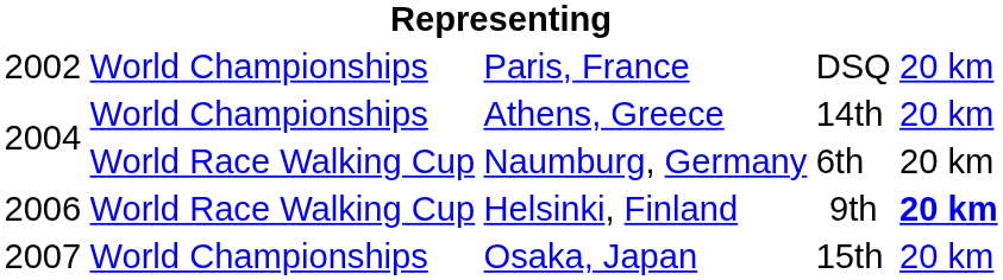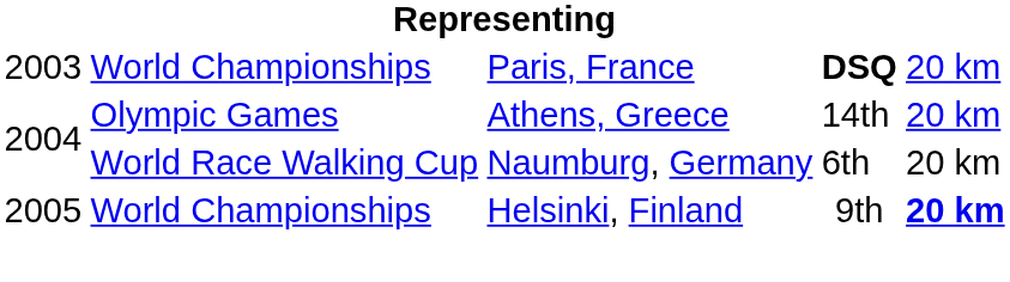Paris, France | column 1: 2002 -> 2003
Paris, France | column 4: normal -> bold
Athens, Greece | column 2: World Championships -> Olympic Games
Helsinki, Finland | column 1: 2006 -> 2005
Helsinki, Finland | column 2: World Race Walking Cup -> World Championships
- row: 2007 | World Championships | Osaka, Japan | 15th | 20 km
